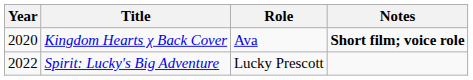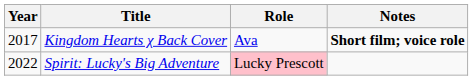Kingdom Hearts χ Back Cover | Year: 2020 -> 2017
Spirit: Lucky's Big Adventure | Role: no background -> pink background
